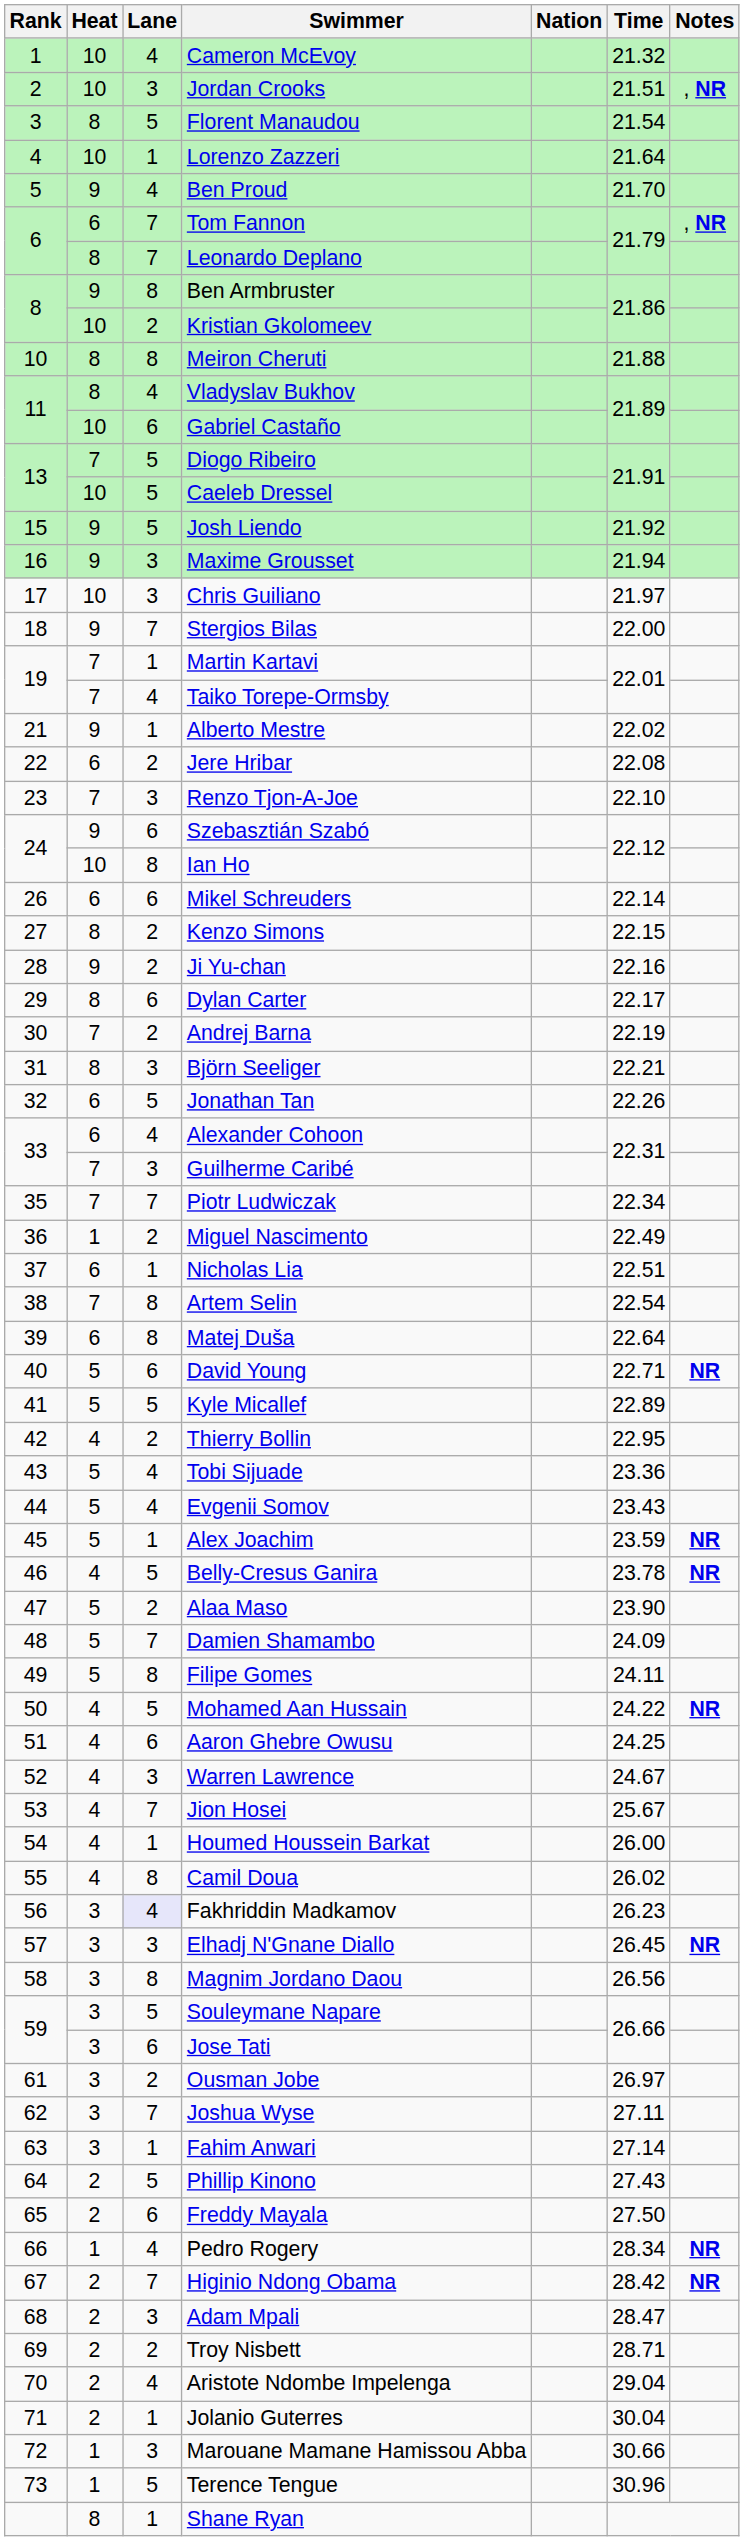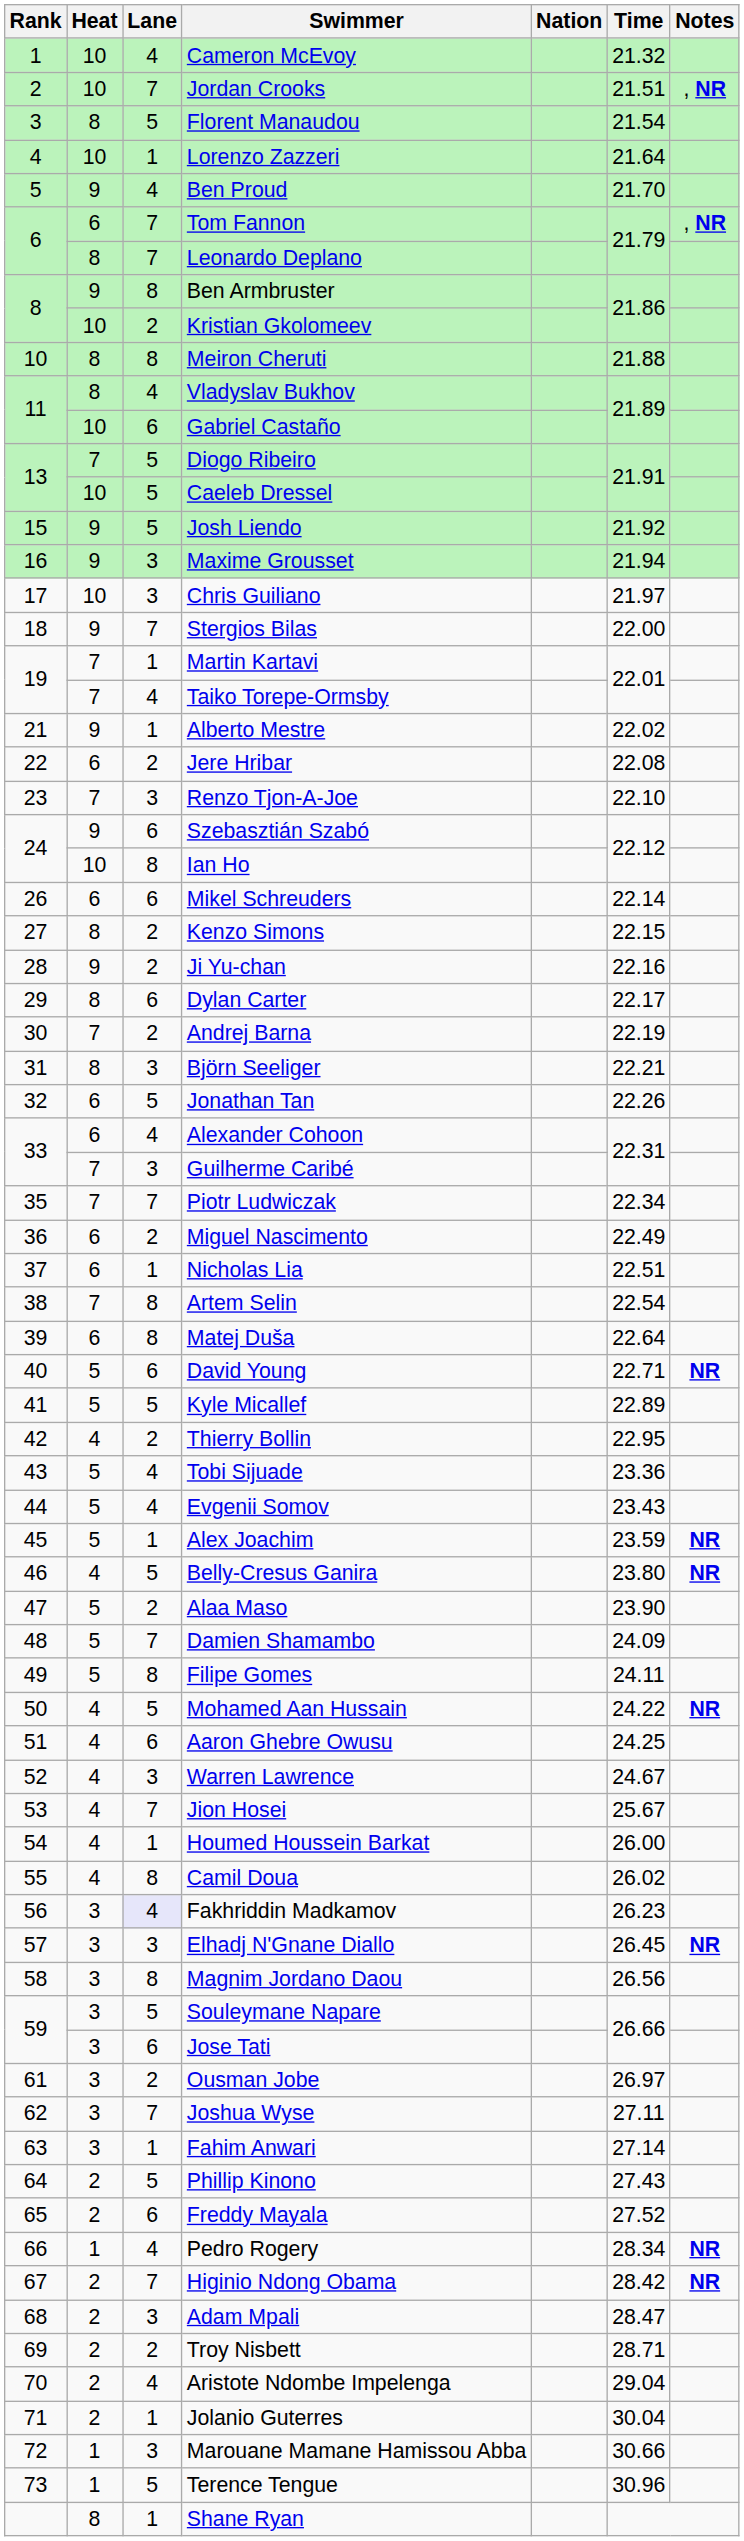Jordan Crooks | Lane: 3 -> 7
Miguel Nascimento | Heat: 1 -> 6
Belly-Cresus Ganira | Time: 23.78 -> 23.80
Freddy Mayala | Time: 27.50 -> 27.52
